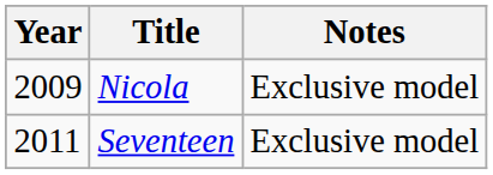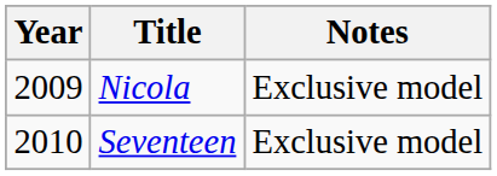Seventeen | Year: 2011 -> 2010
